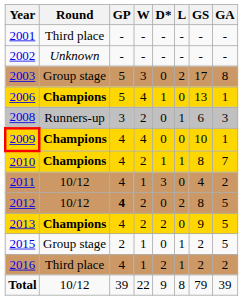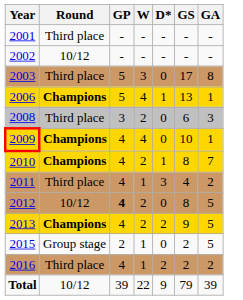- column: L | - | - | 2 | 0 | 1 | 0 | 1 | 0 | 2 | 0 | 1 | 1 | 8
2002 | Round: Unknown -> 10/12
2003 | Round: Group stage -> Third place
2008 | Round: Runners-up -> Third place
2011 | Round: 10/12 -> Third place
